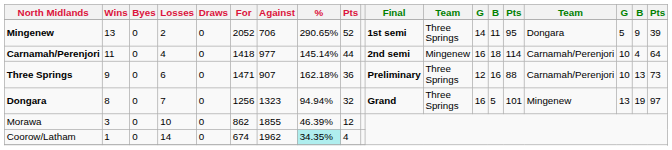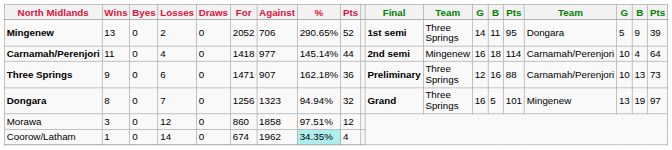Morawa | Losses: 10 -> 12
Morawa | For: 862 -> 860
Morawa | Against: 1855 -> 1858
Morawa | %: 46.39% -> 97.51%
